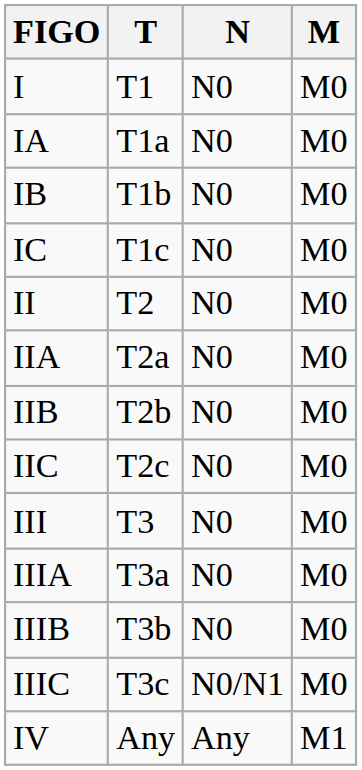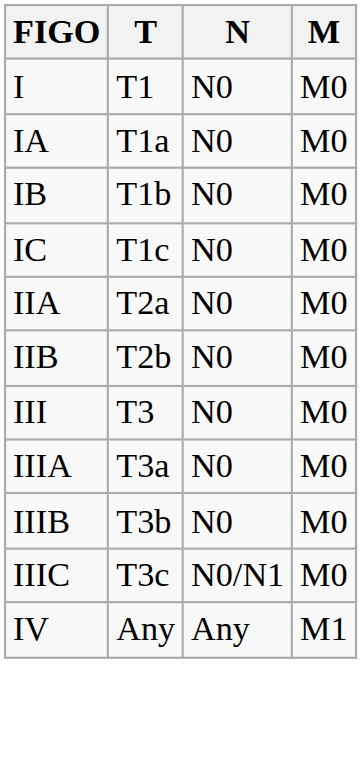- row: II | T2 | N0 | M0
- row: IIC | T2c | N0 | M0
